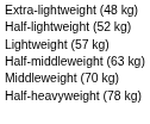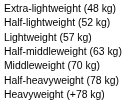+ row: Heavyweight (+78 kg)
